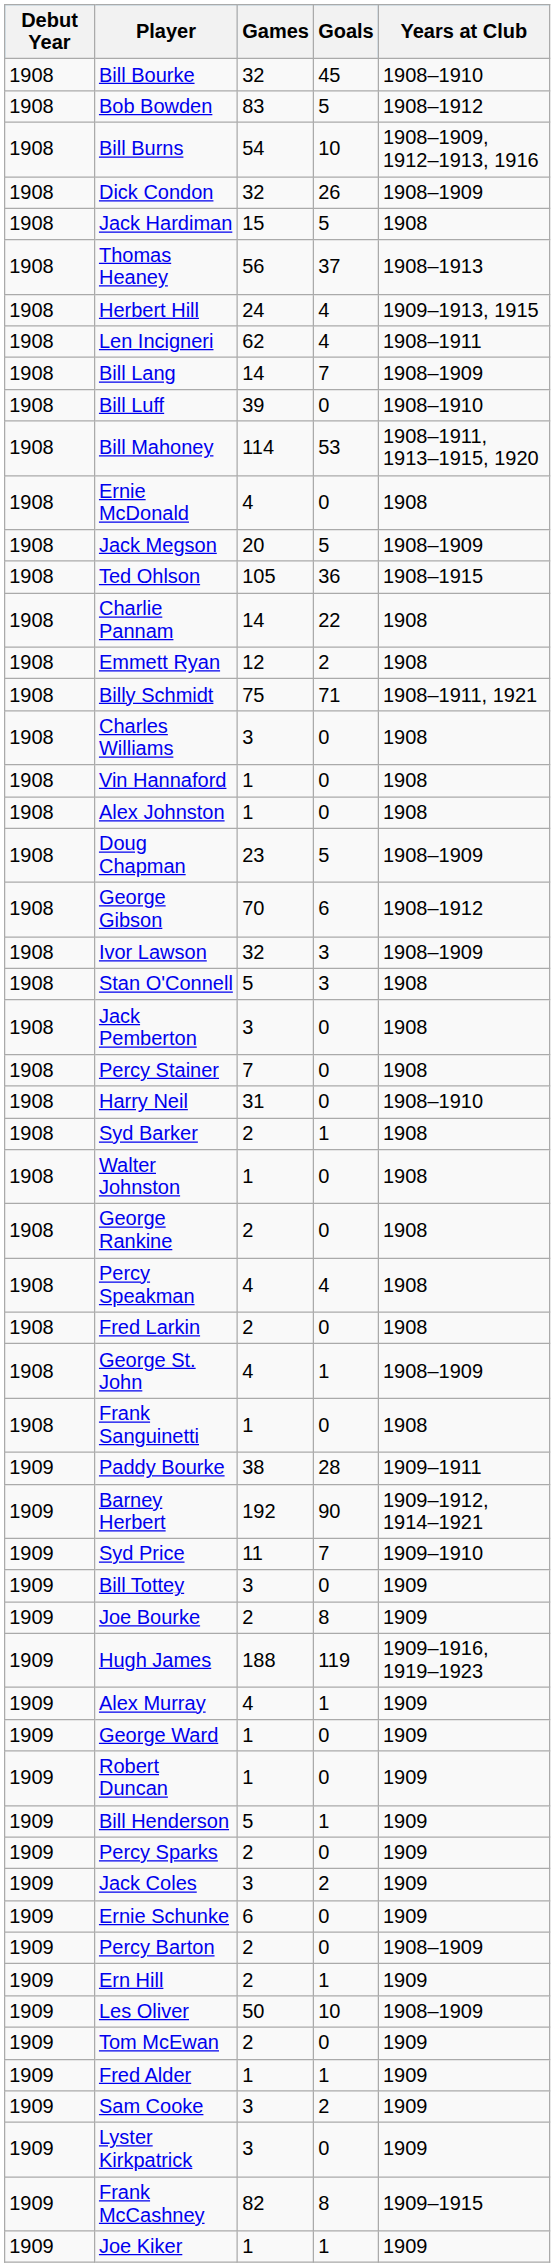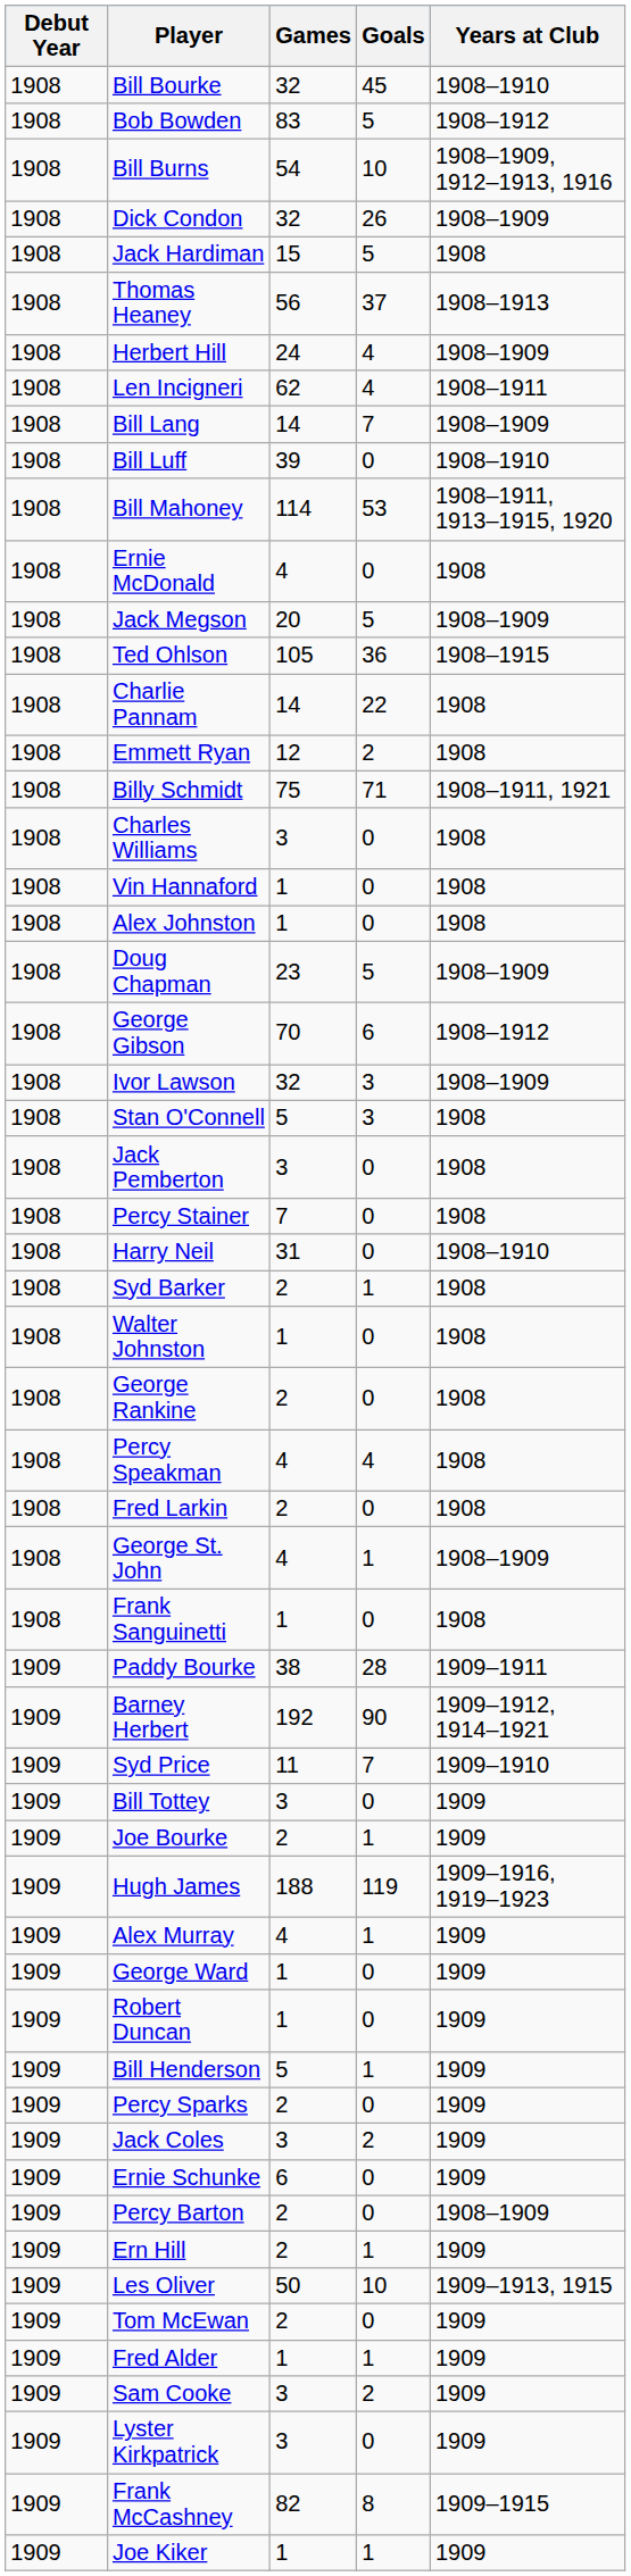Herbert Hill | Years at Club: 1909–1913, 1915 -> 1908–1909
Joe Bourke | Goals: 8 -> 1
Les Oliver | Years at Club: 1908–1909 -> 1909–1913, 1915
